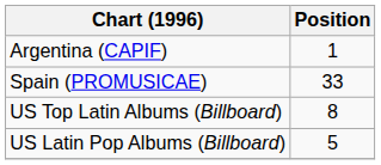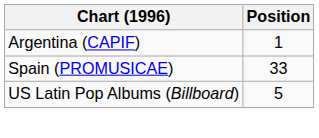- row: US Top Latin Albums (Billboard) | 8
